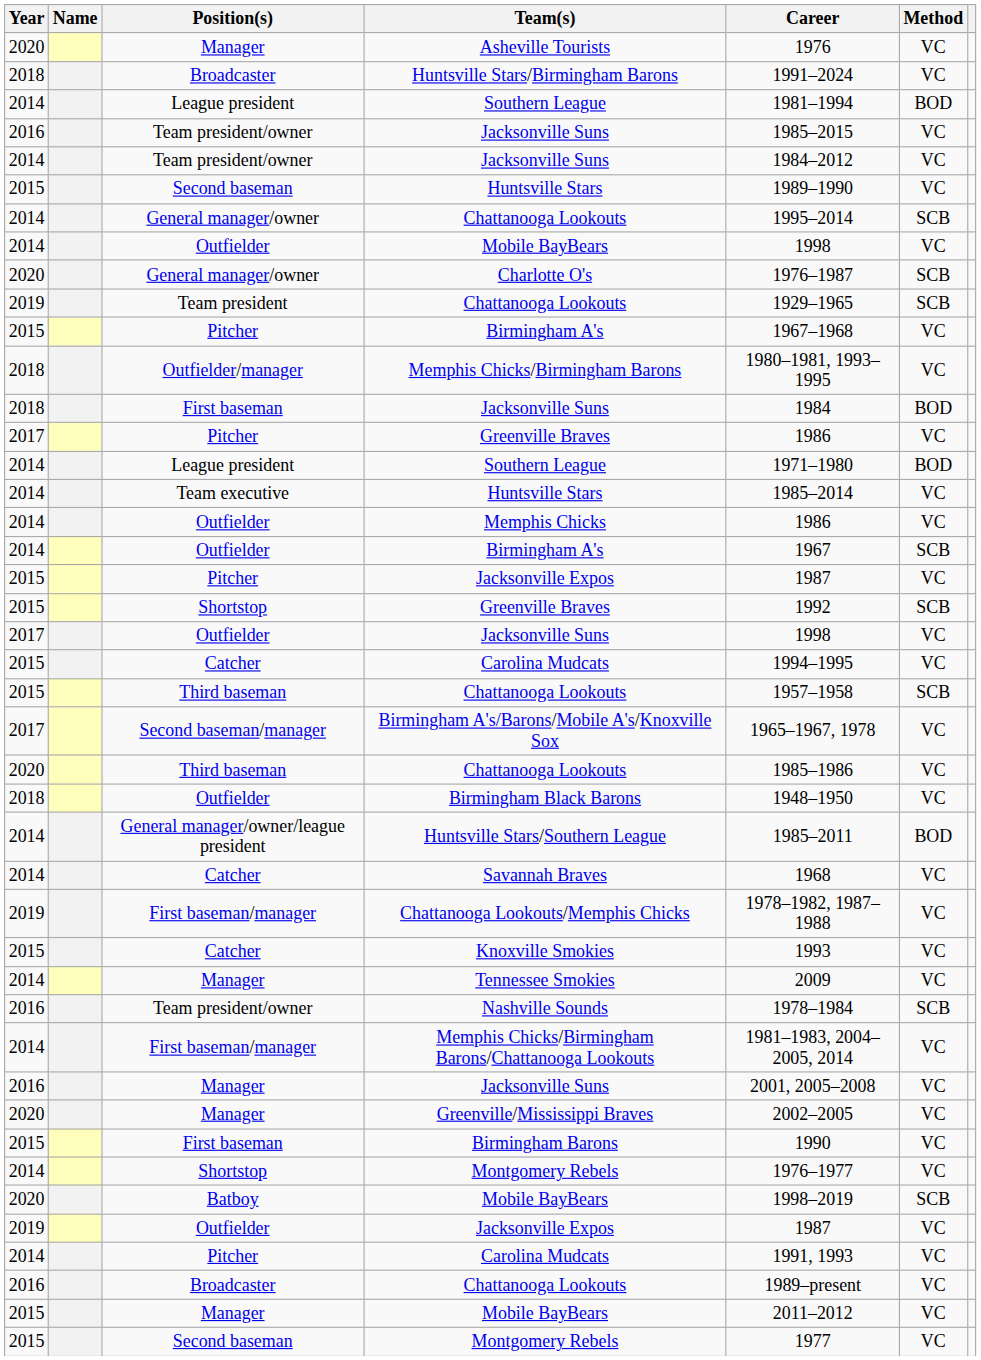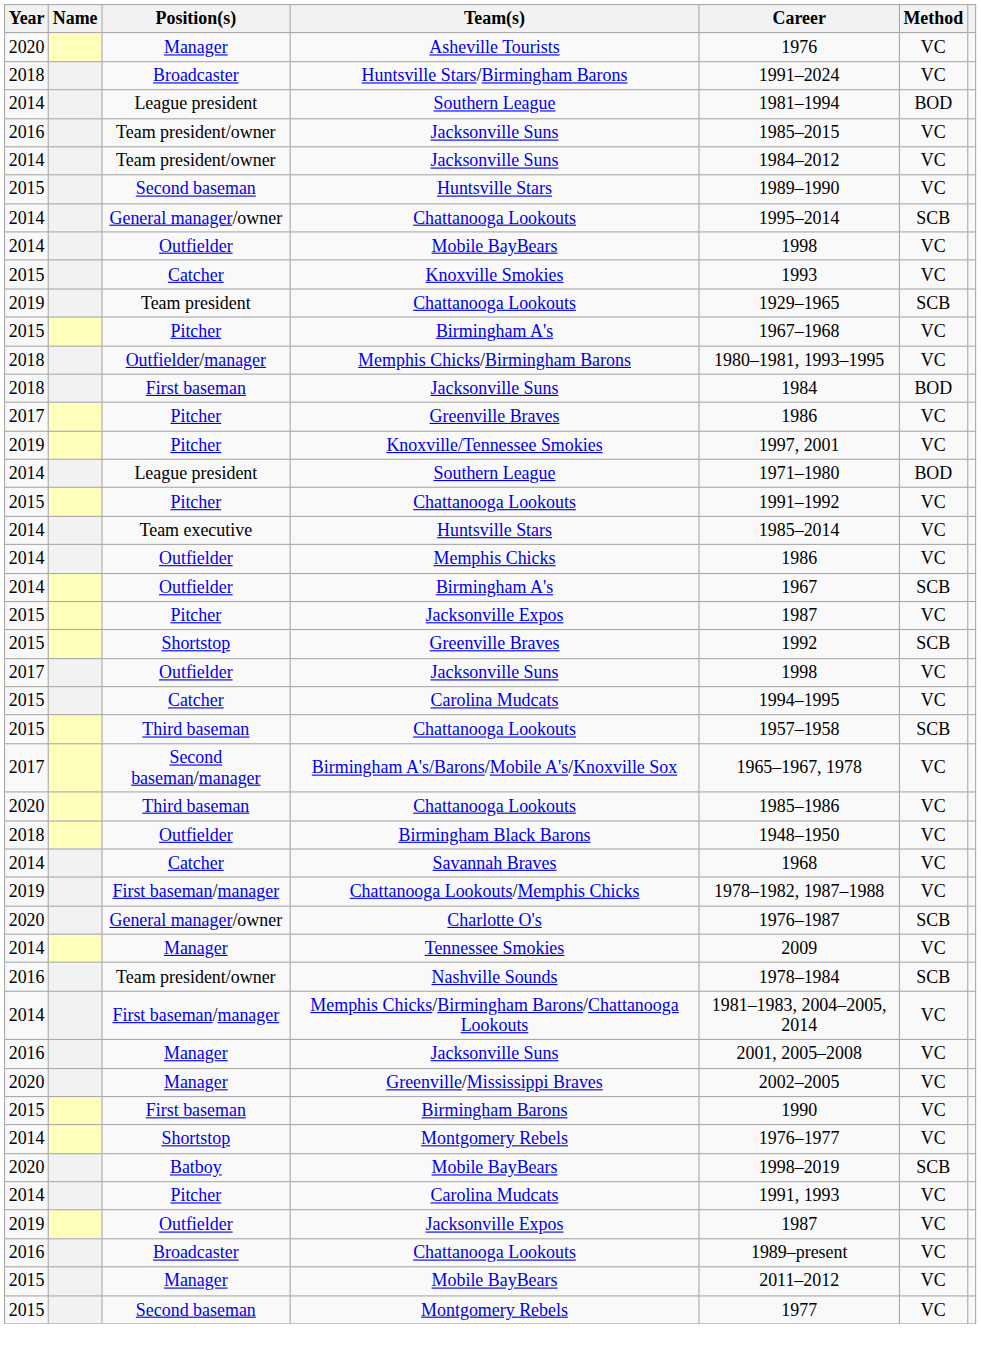rows swapped: Knoxville Smokies <-> Charlotte O's
+ row: 2019 | Pitcher | Knoxville/Tennessee Smokies | 1997, 2001 | VC
+ row: 2015 | Pitcher | Chattanooga Lookouts | 1991–1992 | VC
- row: 2014 | General manager/owner/league president | Huntsville Stars/Southern League | 1985–2011 | BOD
rows swapped: Pitcher / Carolina Mudcats <-> Outfielder / Jacksonville Expos
